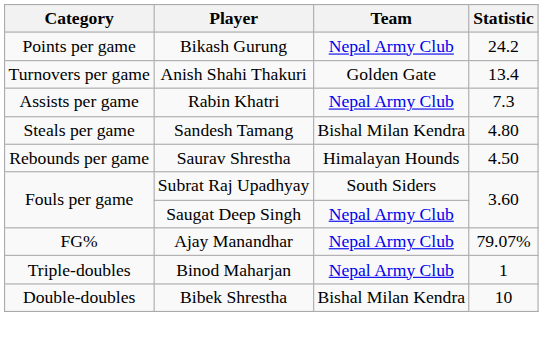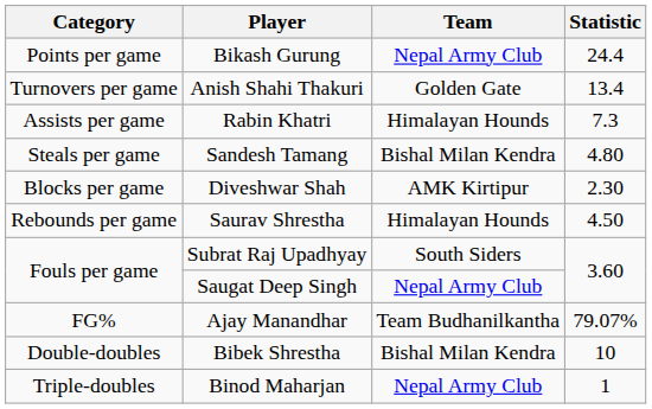Bikash Gurung | Statistic: 24.2 -> 24.4
Rabin Khatri | Team: Nepal Army Club -> Himalayan Hounds
+ row: Blocks per game | Diveshwar Shah | AMK Kirtipur | 2.30
Ajay Manandhar | Team: Nepal Army Club -> Team Budhanilkantha
rows swapped: Bibek Shrestha <-> Binod Maharjan
